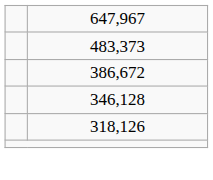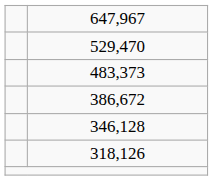+ row: 529,470
